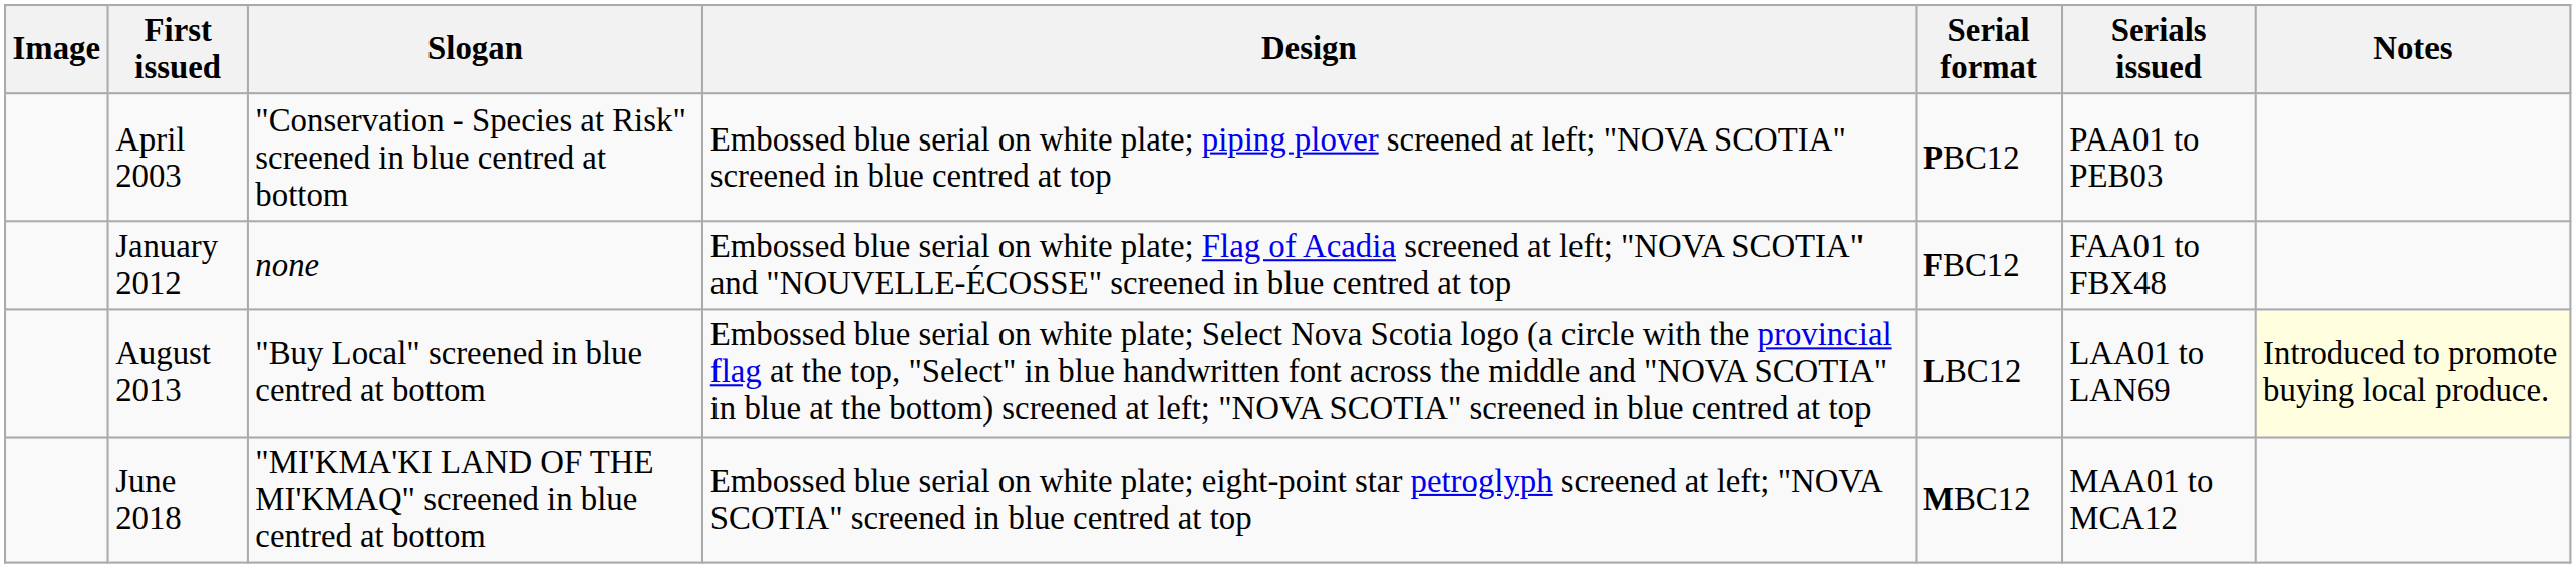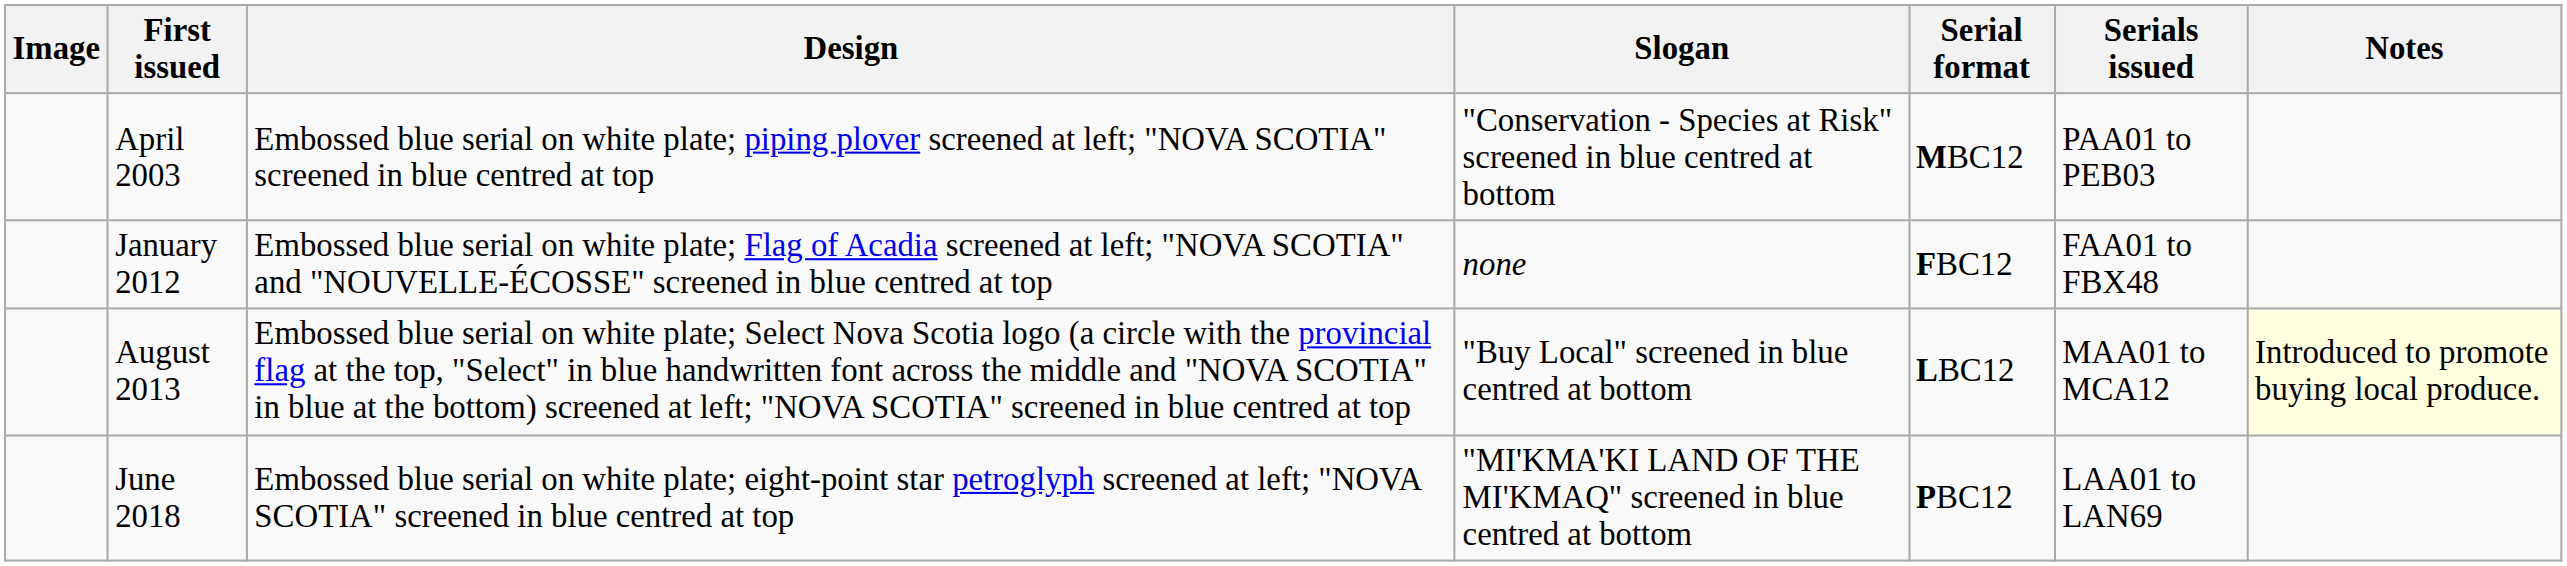columns swapped: Design <-> Slogan
April 2003 | Serial format: PBC12 -> MBC12
August 2013 | Serials issued: LAA01 to LAN69 -> MAA01 to MCA12
June 2018 | Serial format: MBC12 -> PBC12
June 2018 | Serials issued: MAA01 to MCA12 -> LAA01 to LAN69
